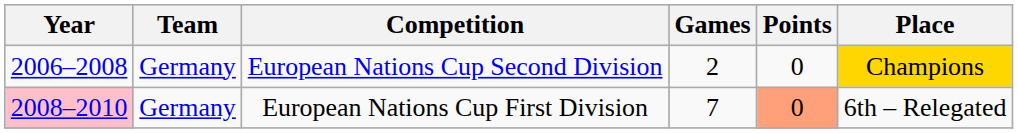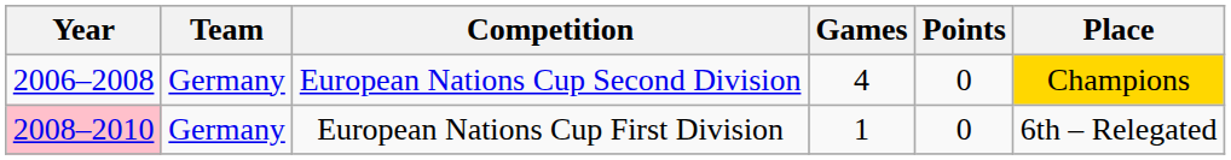European Nations Cup Second Division | Games: 2 -> 4
European Nations Cup First Division | Games: 7 -> 1
European Nations Cup First Division | Points: lightsalmon background -> no background
